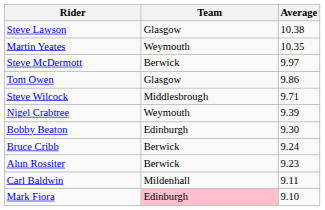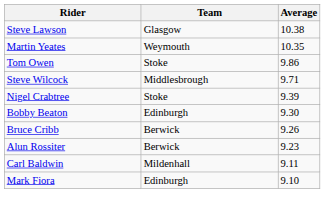- row: Steve McDermott | Berwick | 9.97
Tom Owen | Team: Glasgow -> Stoke
Nigel Crabtree | Team: Weymouth -> Stoke
Bruce Cribb | Average: 9.24 -> 9.26
Mark Fiora | Team: pink background -> no background
